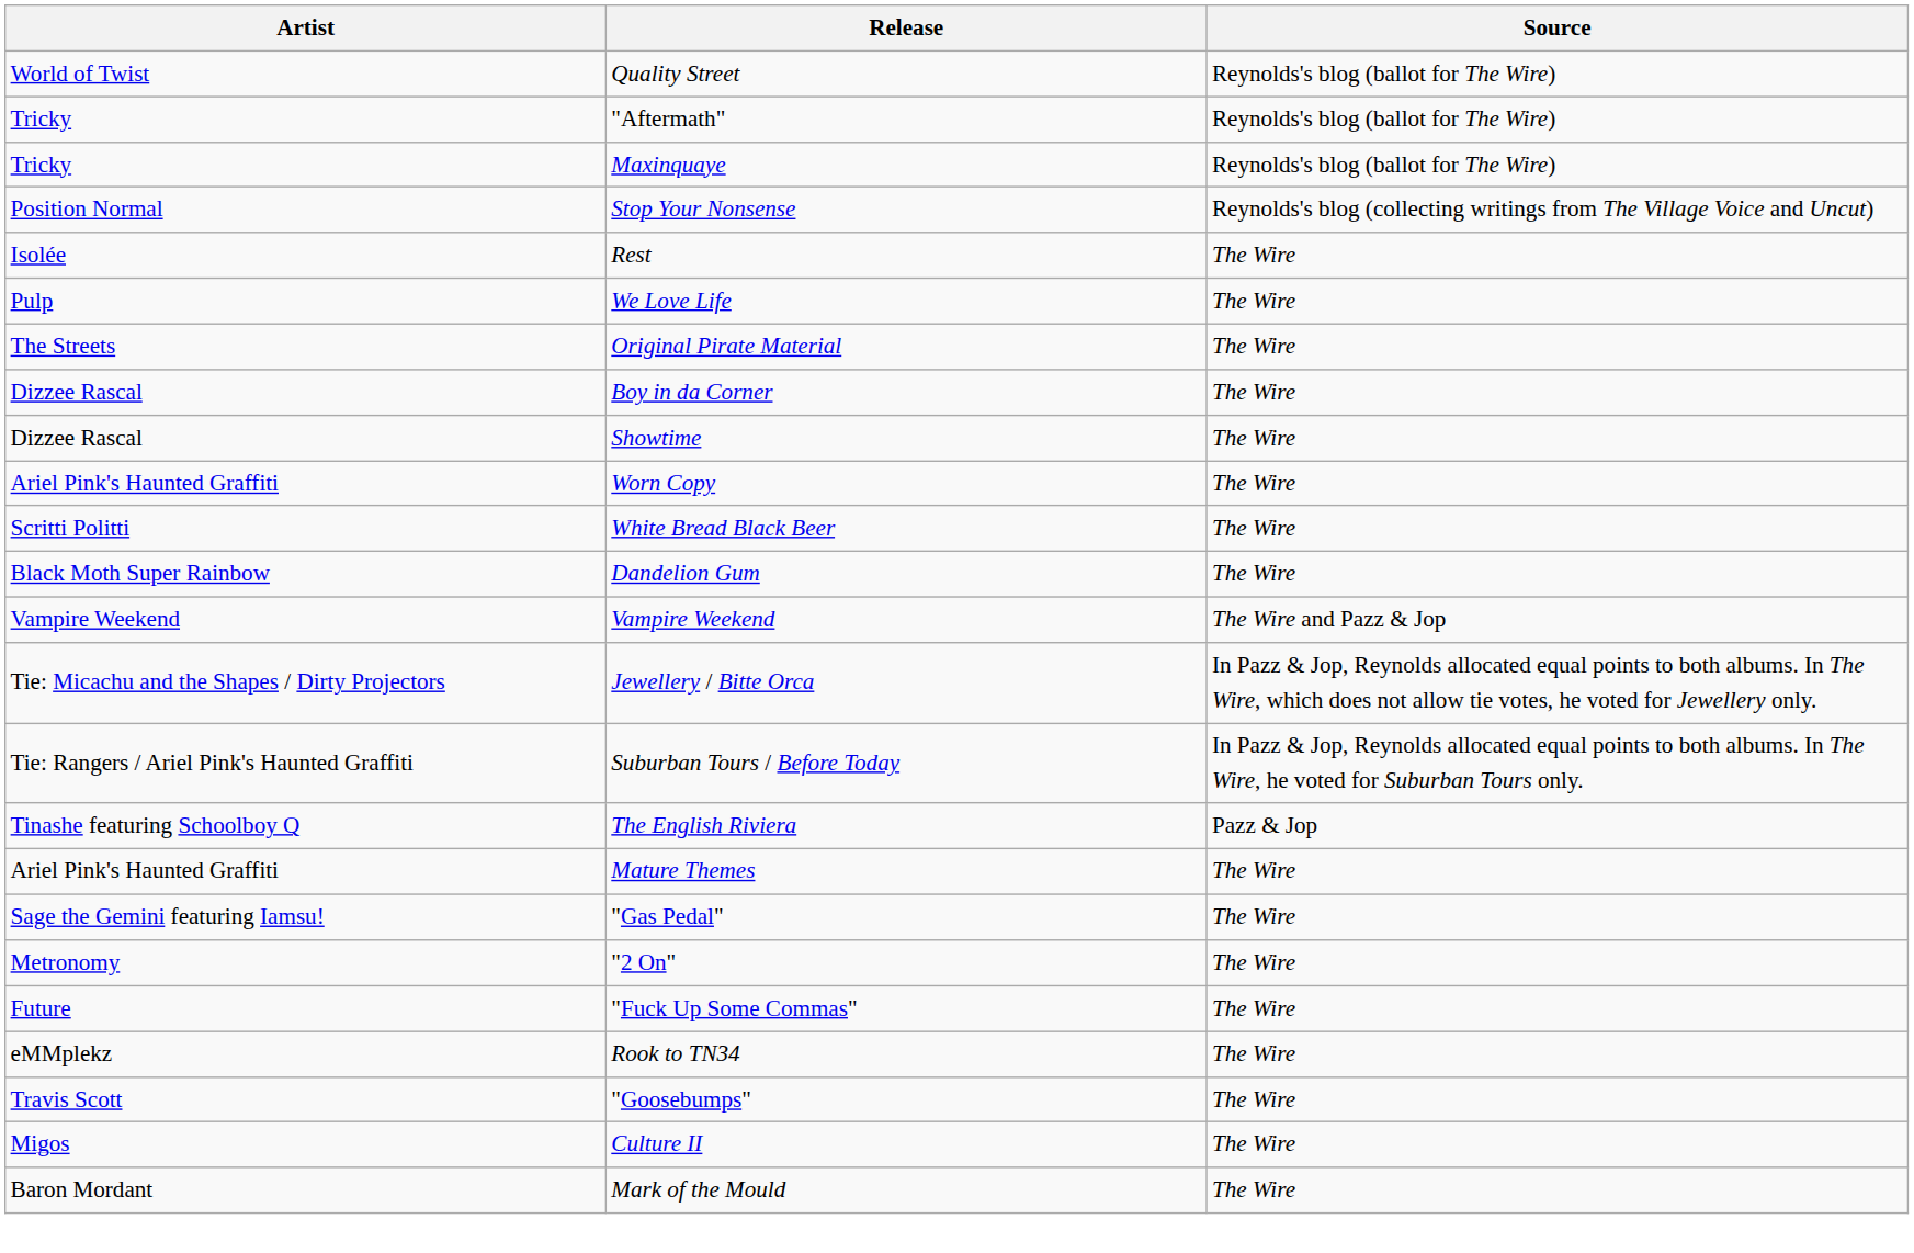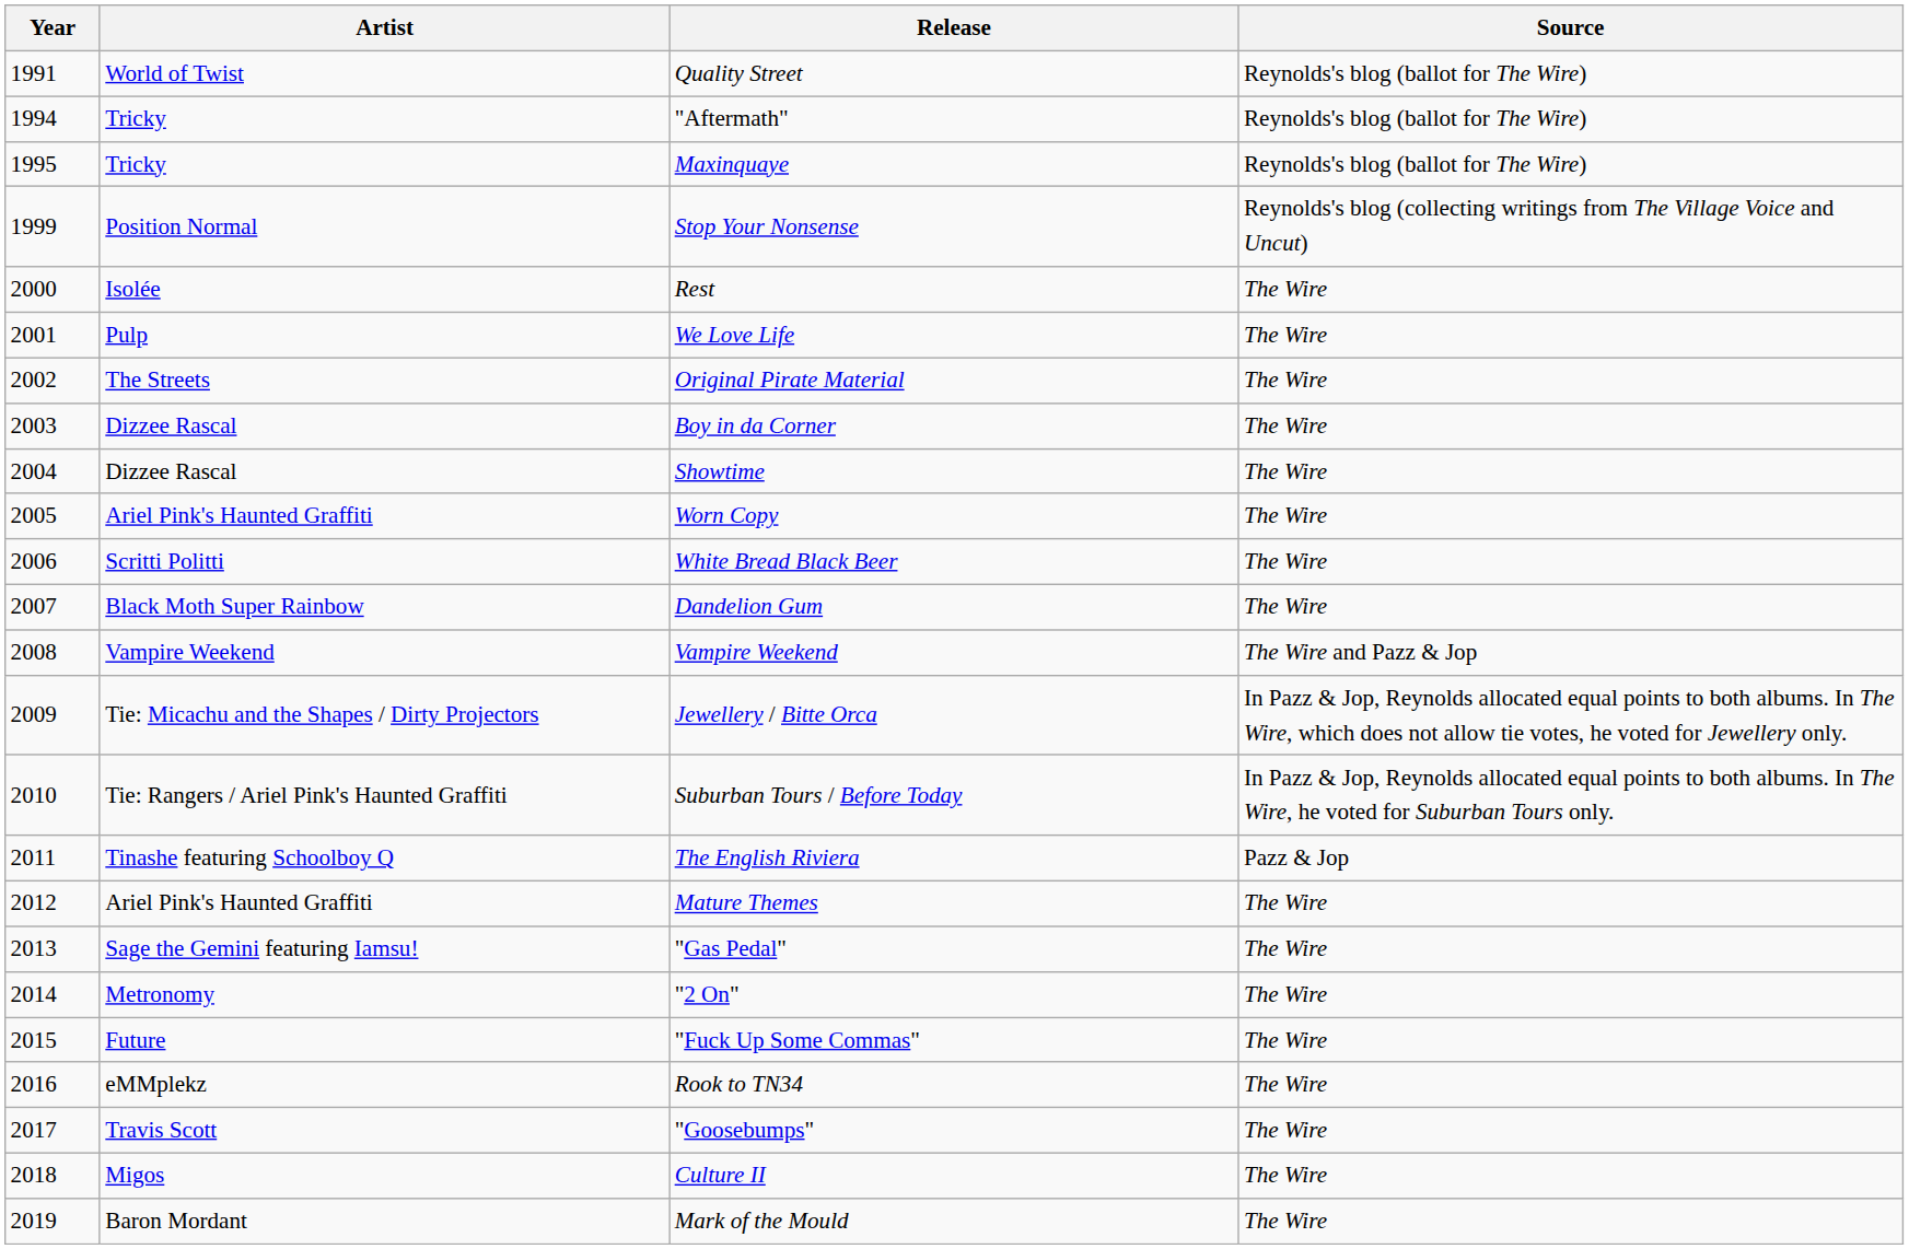+ column: Year | 1991 | 1994 | 1995 | 1999 | 2000 | 2001 | 2002 | 2003 | 2004 | 2005 | 2006 | 2007 | 2008 | 2009 | 2010 | 2011 | 2012 | 2013 | 2014 | 2015 | 2016 | 2017 | 2018 | 2019
